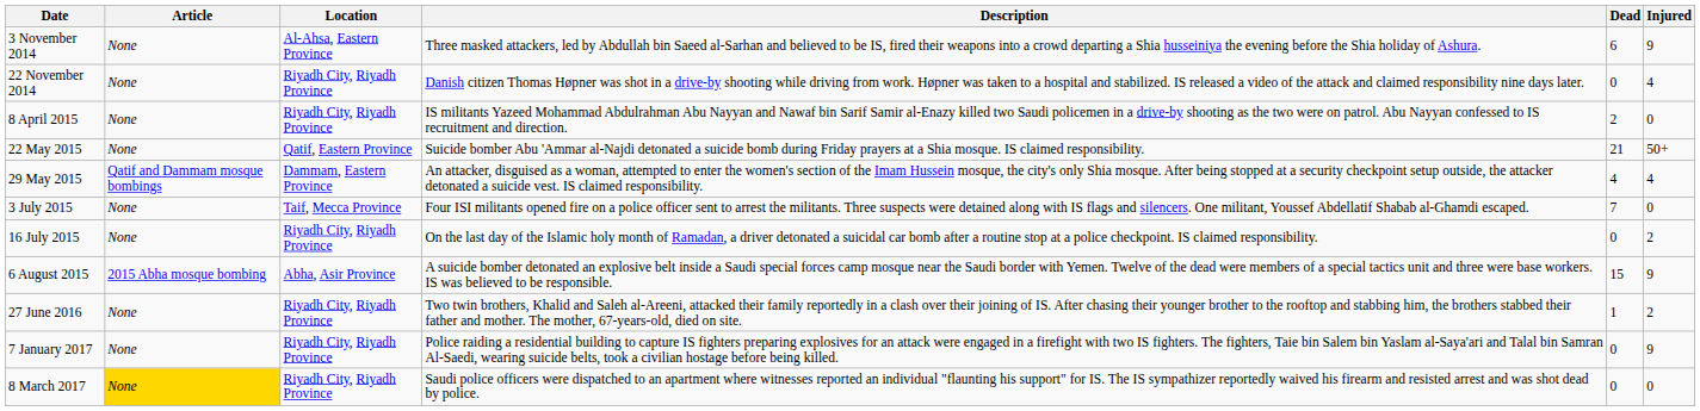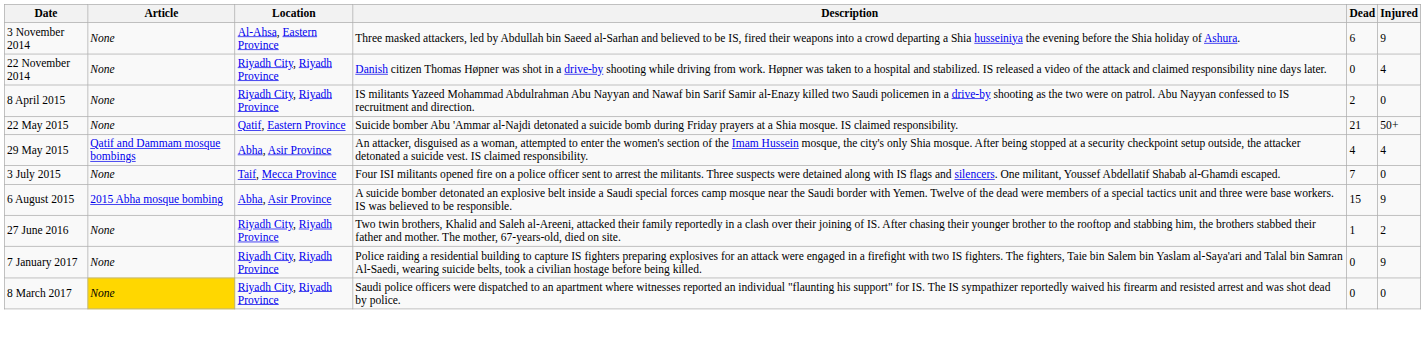29 May 2015 | Location: Dammam, Eastern Province -> Abha, Asir Province
- row: 16 July 2015 | None | Riyadh City, Riyadh Province | On the last day of the Islamic holy month of Ramadan, a driver detonated a suicidal car bomb after a routine stop at a police checkpoint. IS claimed responsibility. | 0 | 2
